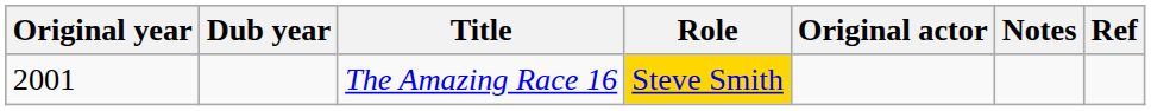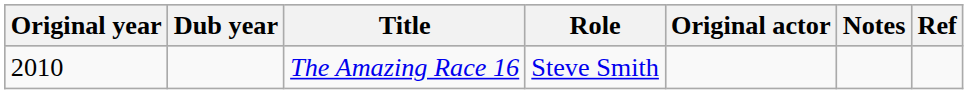The Amazing Race 16 | Original year: 2001 -> 2010
The Amazing Race 16 | Role: gold background -> no background
